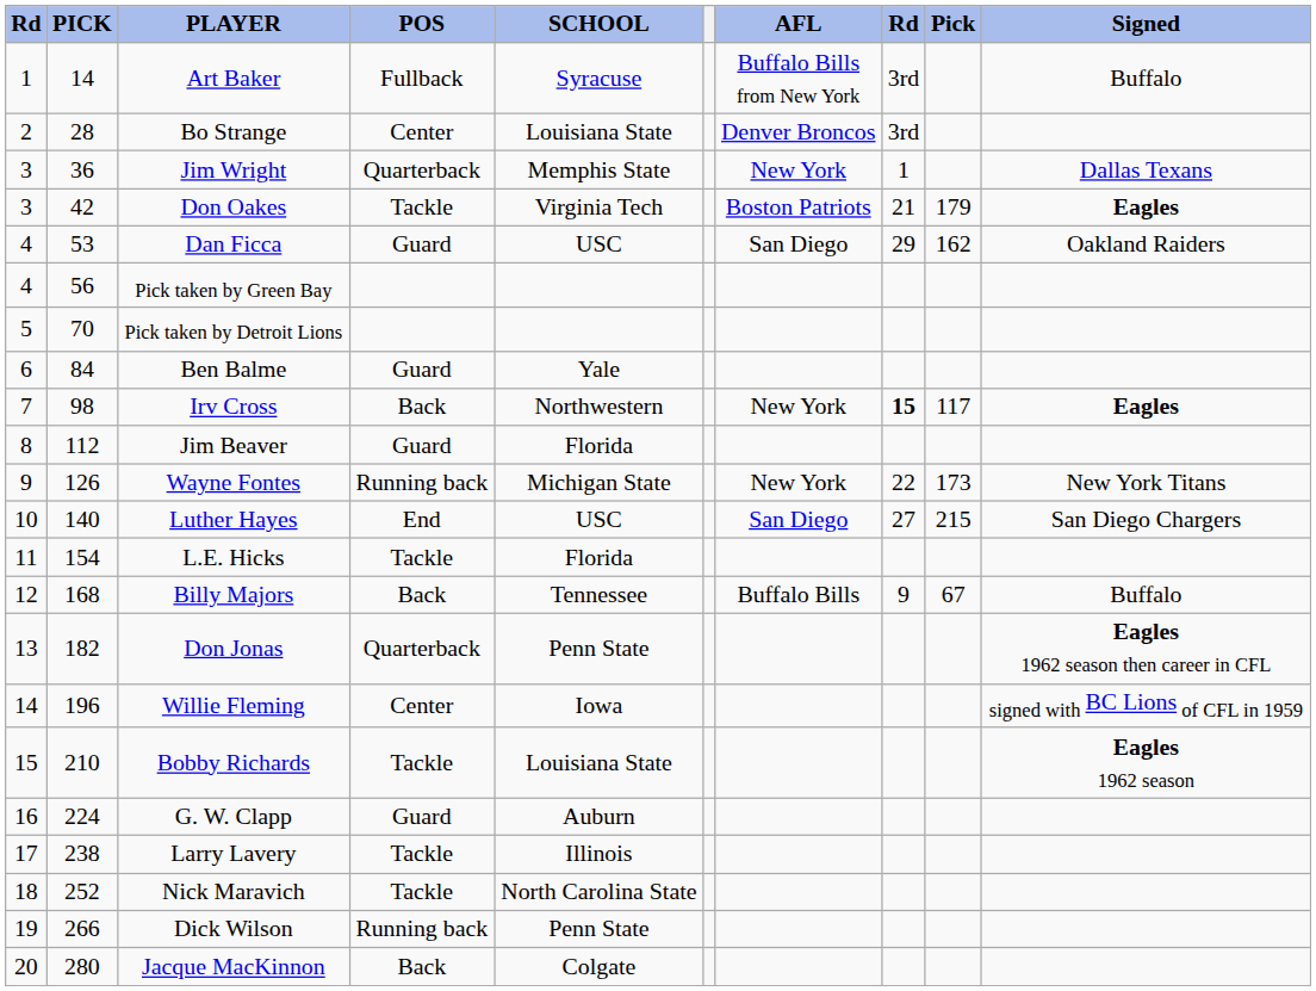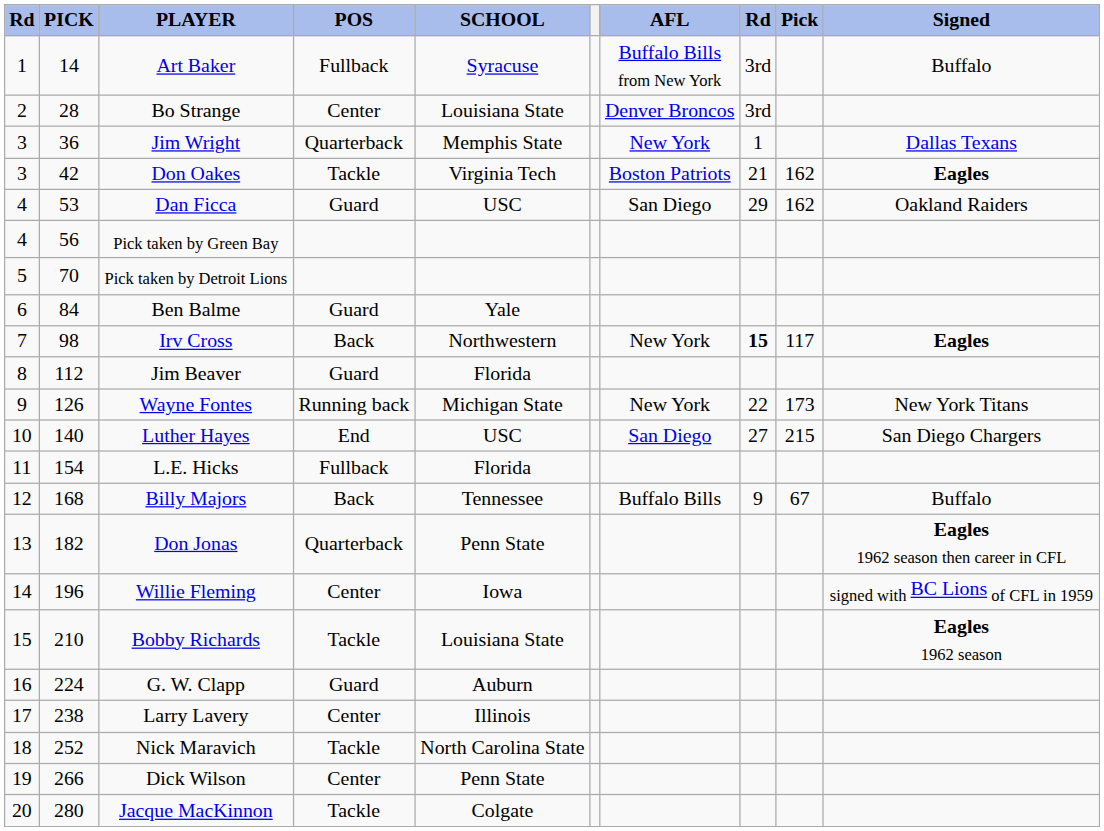Don Oakes | Pick: 179 -> 162
L.E. Hicks | POS: Tackle -> Fullback
Larry Lavery | POS: Tackle -> Center
Dick Wilson | POS: Running back -> Center
Jacque MacKinnon | POS: Back -> Tackle
